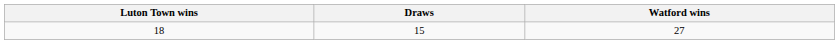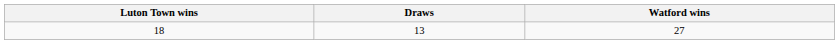18 | Draws: 15 -> 13
